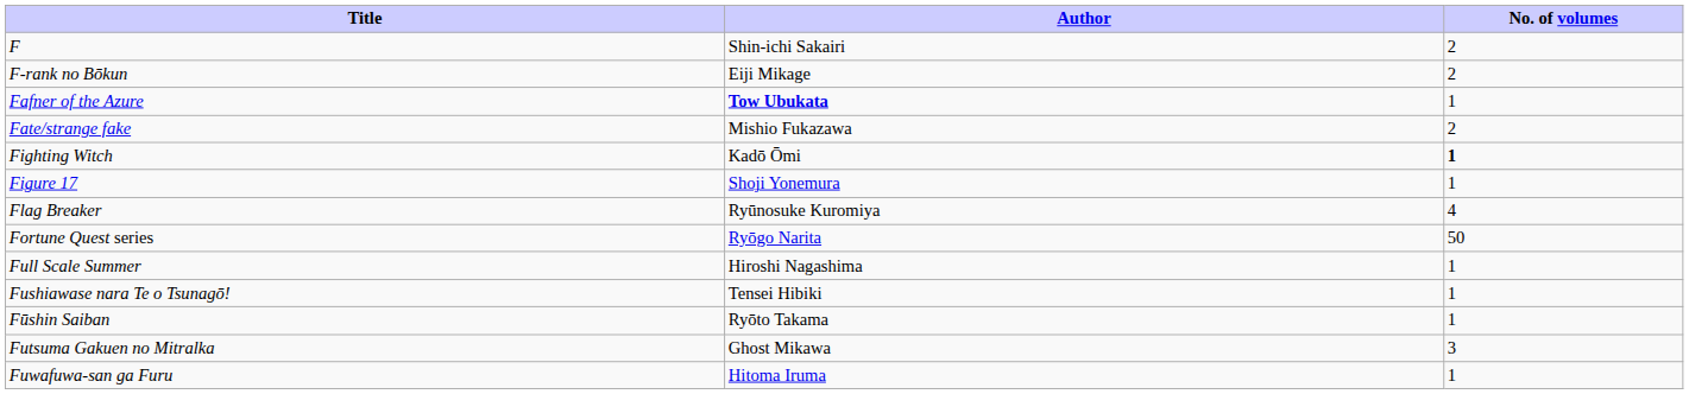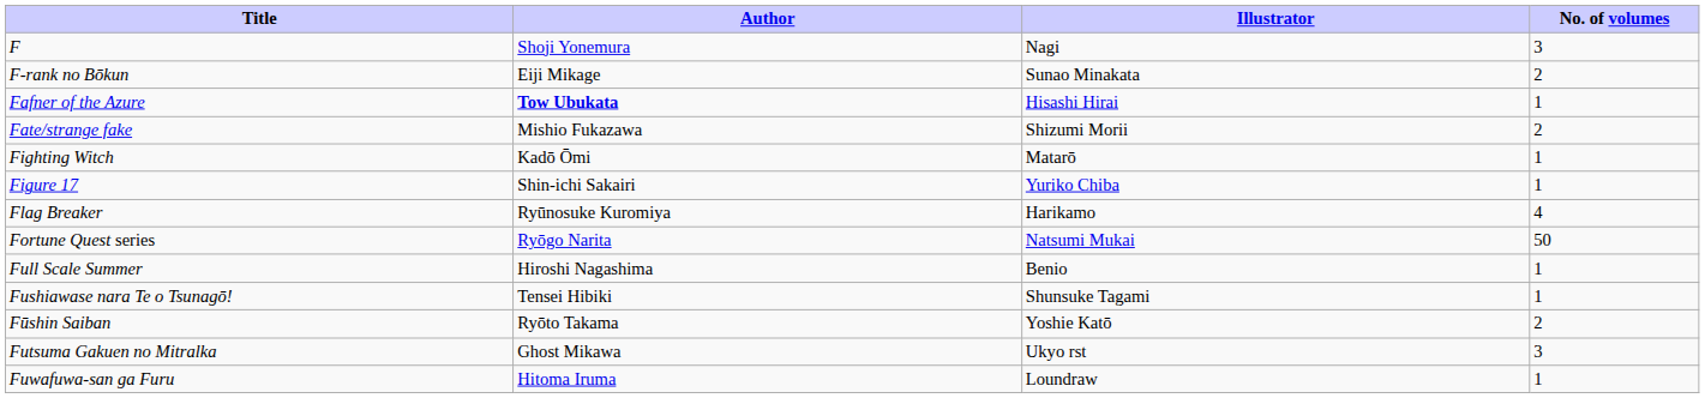+ column: Illustrator | Nagi | Sunao Minakata | Hisashi Hirai | Shizumi Morii | Matarō | Yuriko Chiba | Harikamo | Natsumi Mukai | Benio | Shunsuke Tagami | Yoshie Katō | Ukyo rst | Loundraw
F | Author: Shin-ichi Sakairi -> Shoji Yonemura
F | No. of volumes: 2 -> 3
Fighting Witch | No. of volumes: bold -> normal
Figure 17 | Author: Shoji Yonemura -> Shin-ichi Sakairi
Fūshin Saiban | No. of volumes: 1 -> 2
